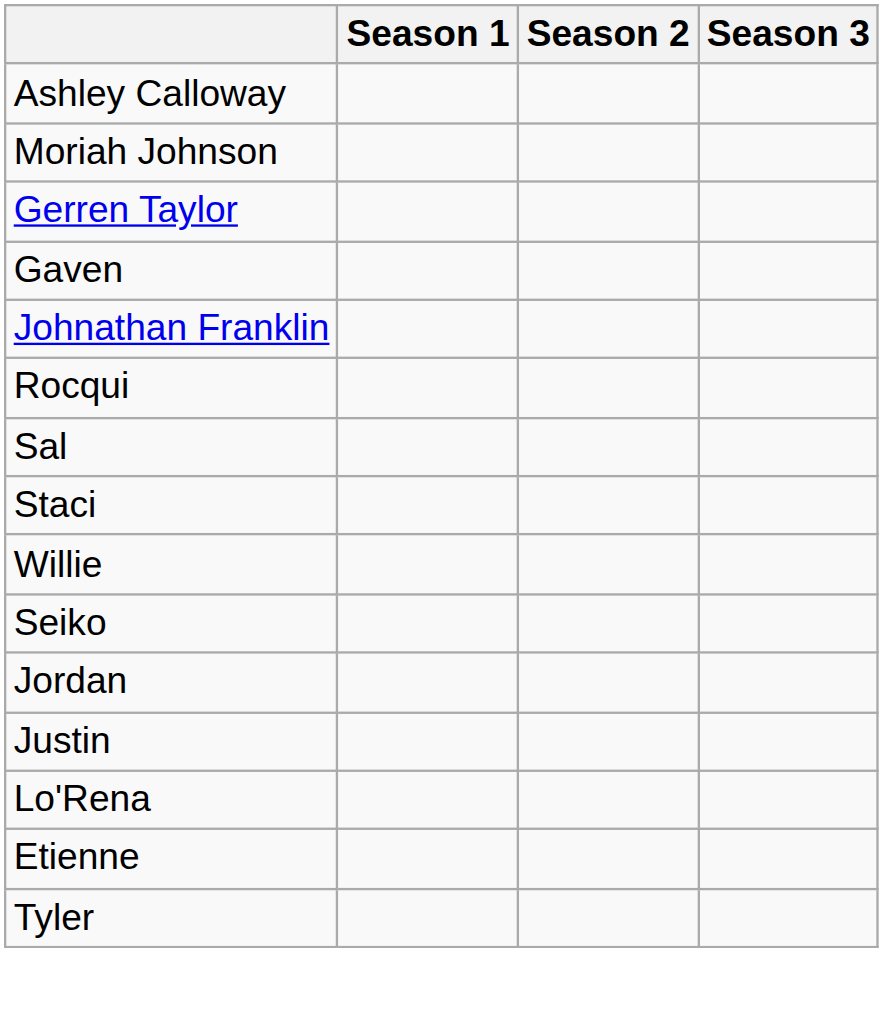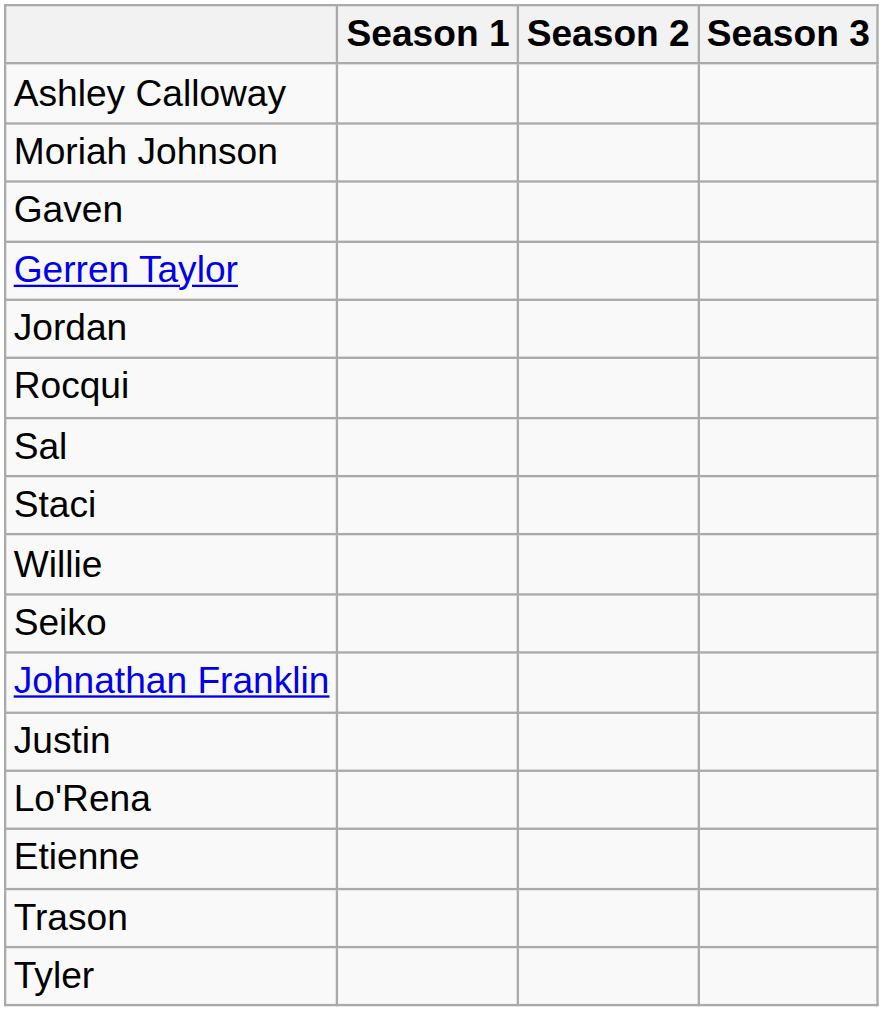rows swapped: Gerren Taylor <-> Gaven
rows swapped: Jordan <-> Johnathan Franklin
+ row: Trason
